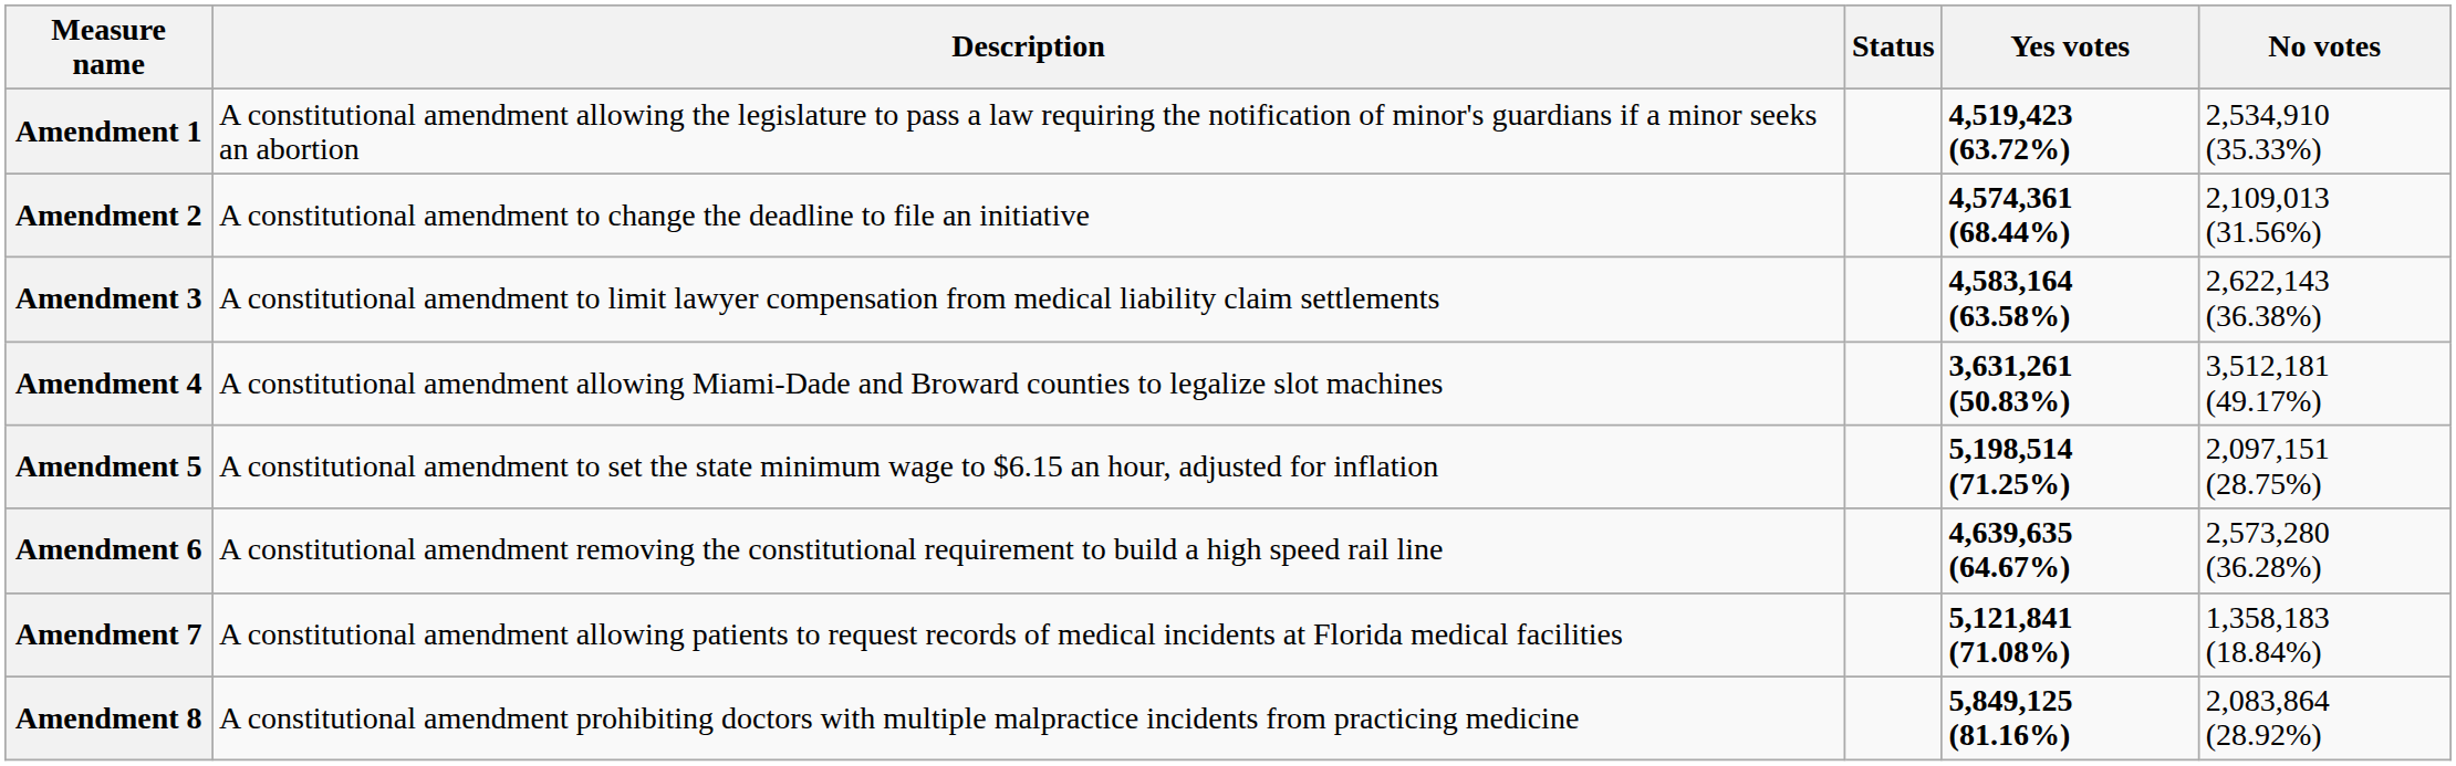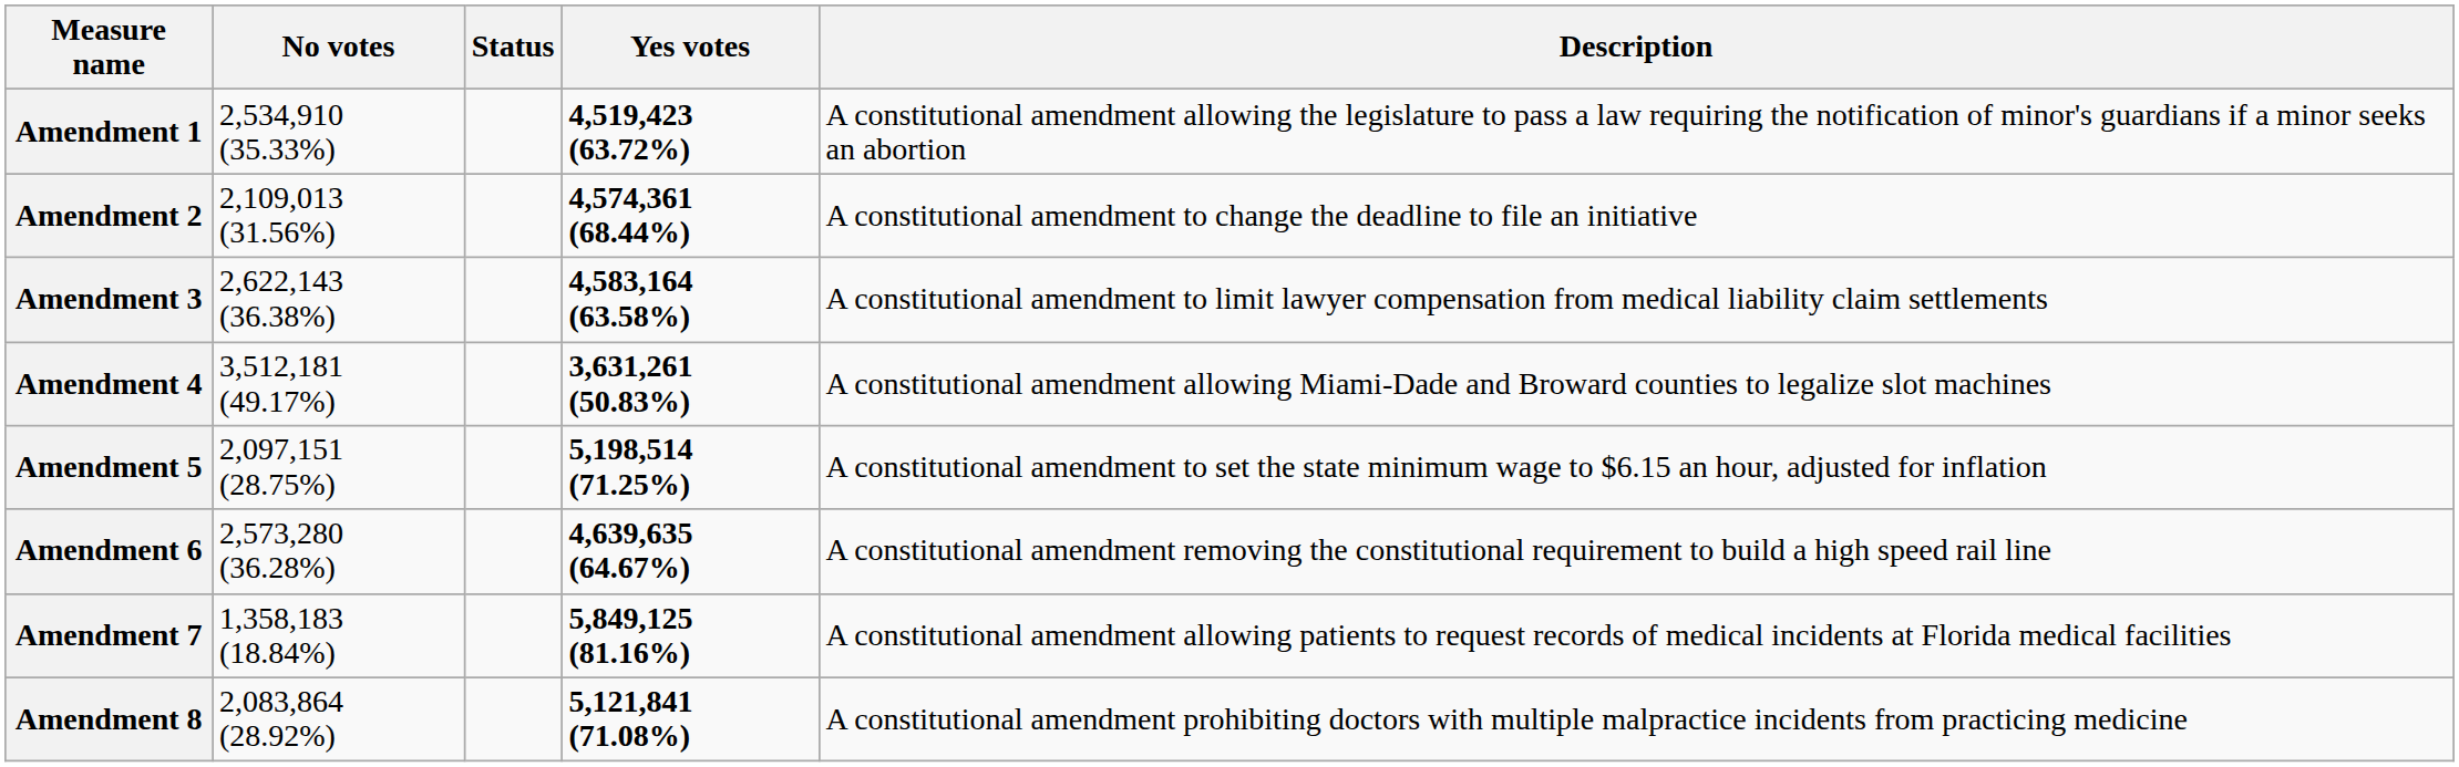columns swapped: Description <-> No votes
Amendment 7 | Yes votes: 5,121,841 (71.08%) -> 5,849,125 (81.16%)
Amendment 8 | Yes votes: 5,849,125 (81.16%) -> 5,121,841 (71.08%)
